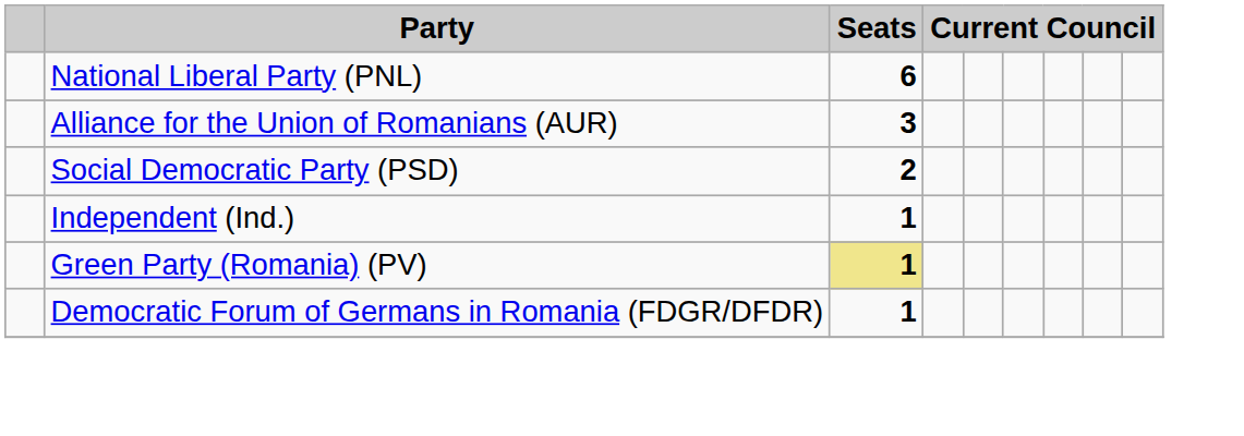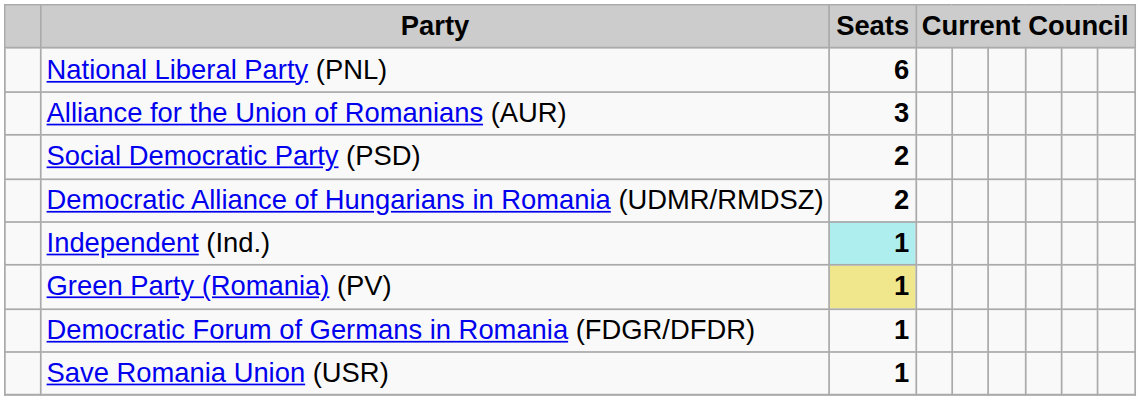+ row: Democratic Alliance of Hungarians in Romania (UDMR/RMDSZ) | 2
Independent (Ind.) | Seats: no background -> paleturquoise background
+ row: Save Romania Union (USR) | 1
